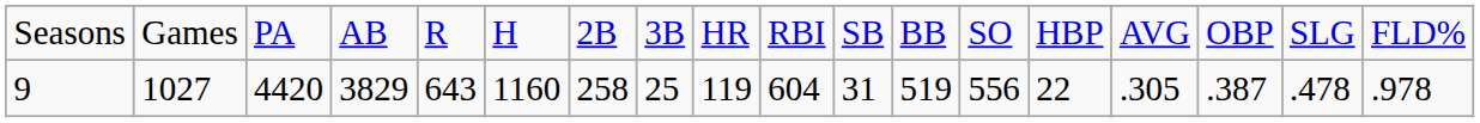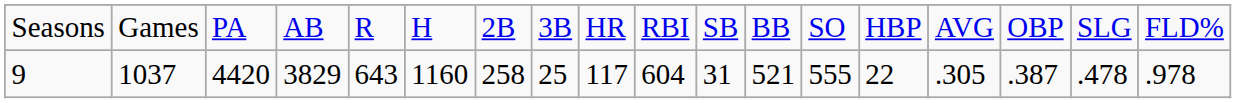9 | column 2: 1027 -> 1037
9 | column 9: 119 -> 117
9 | column 12: 519 -> 521
9 | column 13: 556 -> 555
